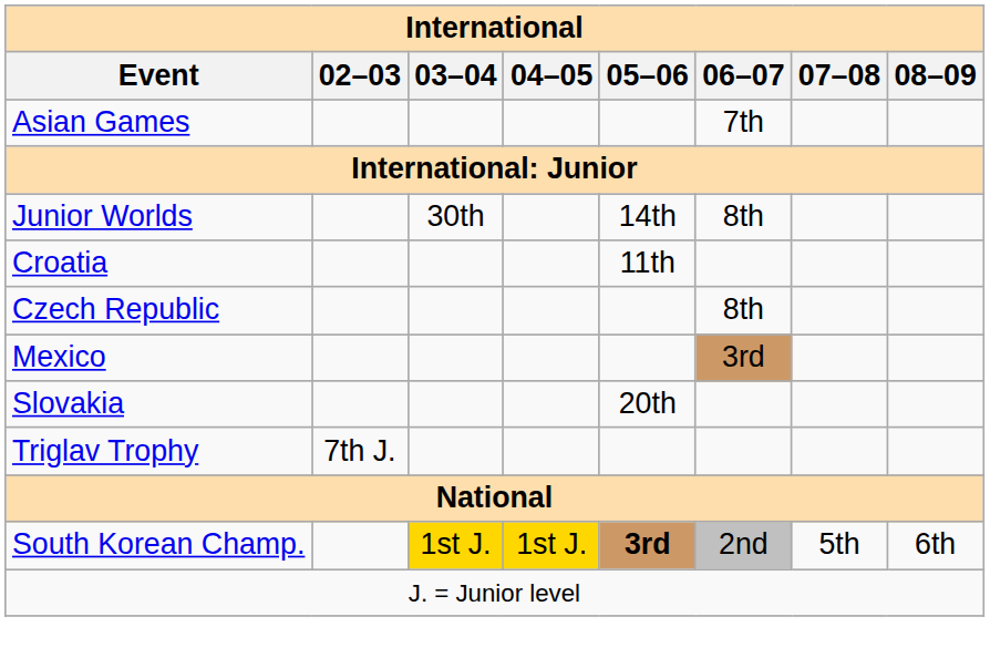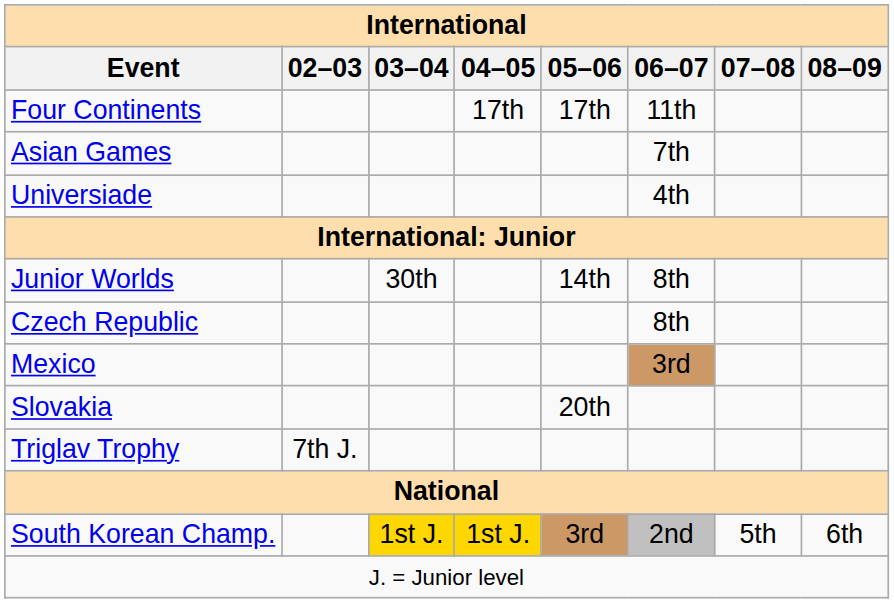+ row: Four Continents | 17th | 17th | 11th
+ row: Universiade | 4th
- row: Croatia | 11th
South Korean Champ. | 05–06: bold -> normal
